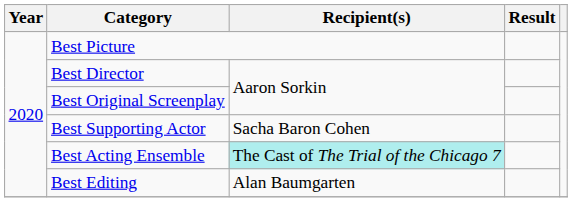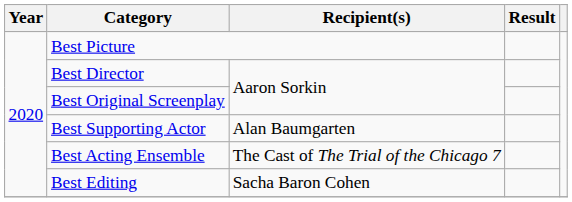Best Supporting Actor | Recipient(s): Sacha Baron Cohen -> Alan Baumgarten
Best Acting Ensemble | Recipient(s): paleturquoise background -> no background
Best Editing | Recipient(s): Alan Baumgarten -> Sacha Baron Cohen
